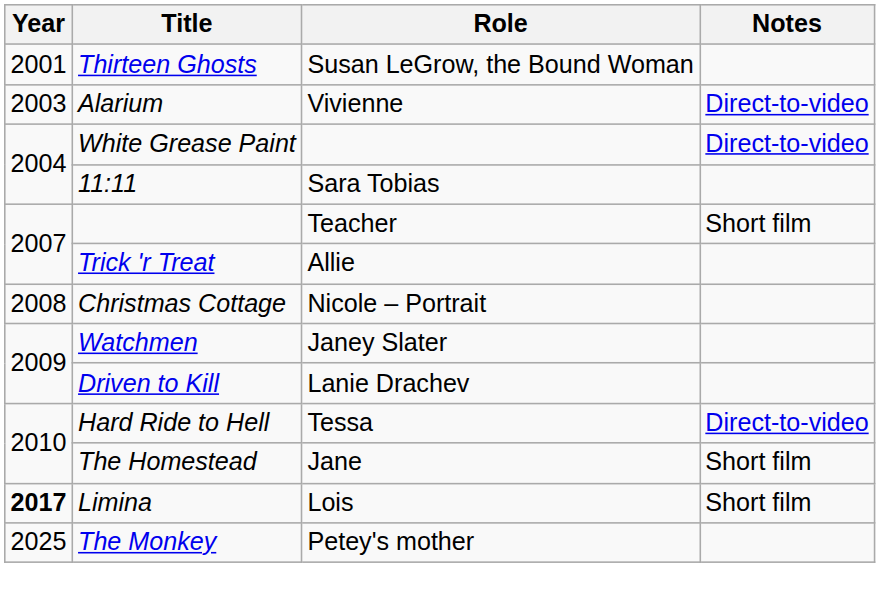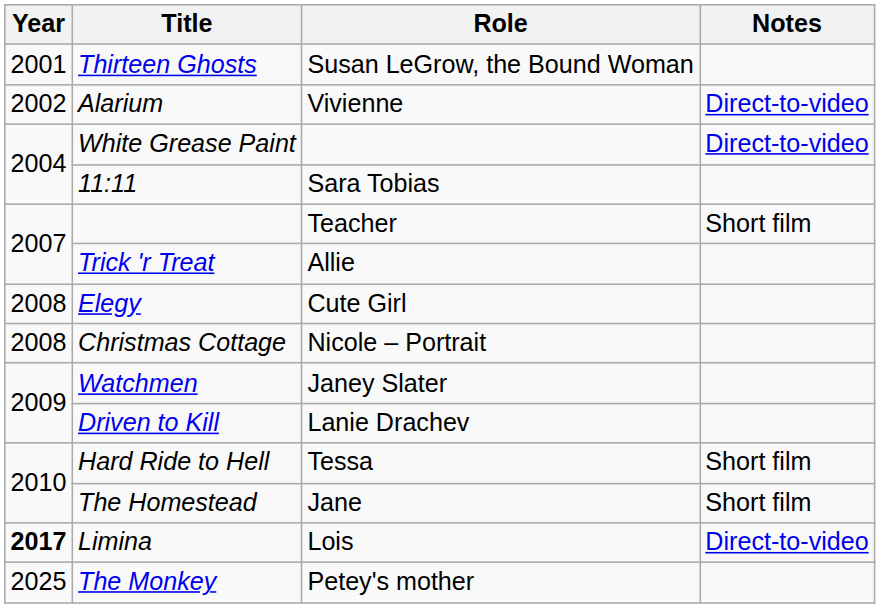Alarium | Year: 2003 -> 2002
+ row: 2008 | Elegy | Cute Girl
Hard Ride to Hell | Notes: Direct-to-video -> Short film
Limina | Notes: Short film -> Direct-to-video
